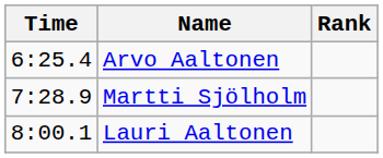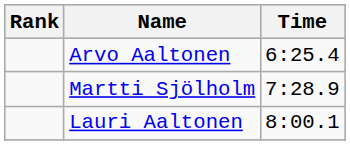columns swapped: Rank <-> Time
